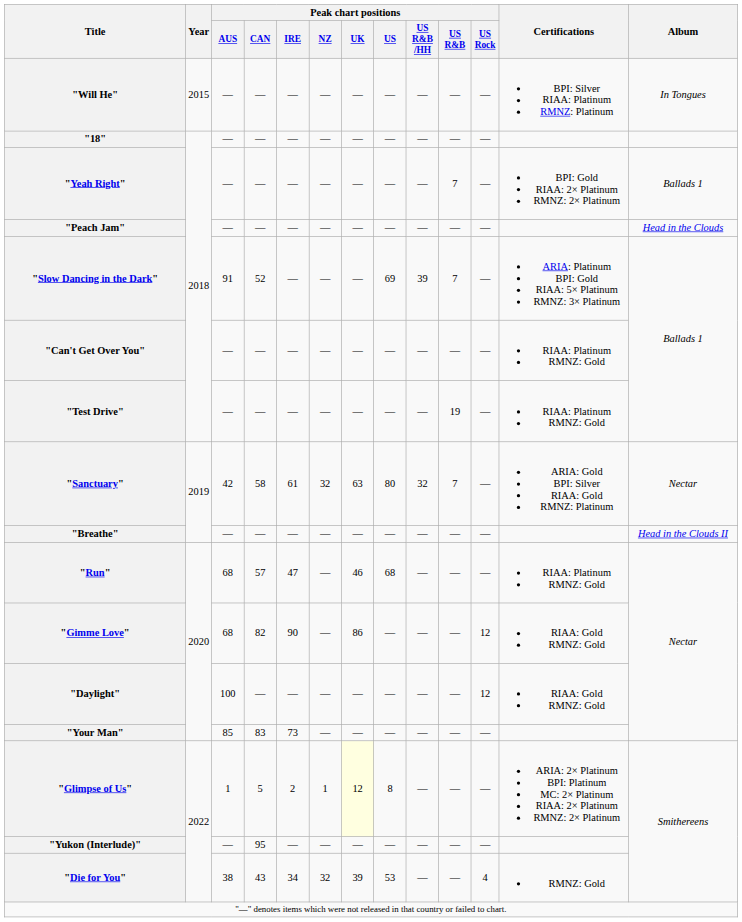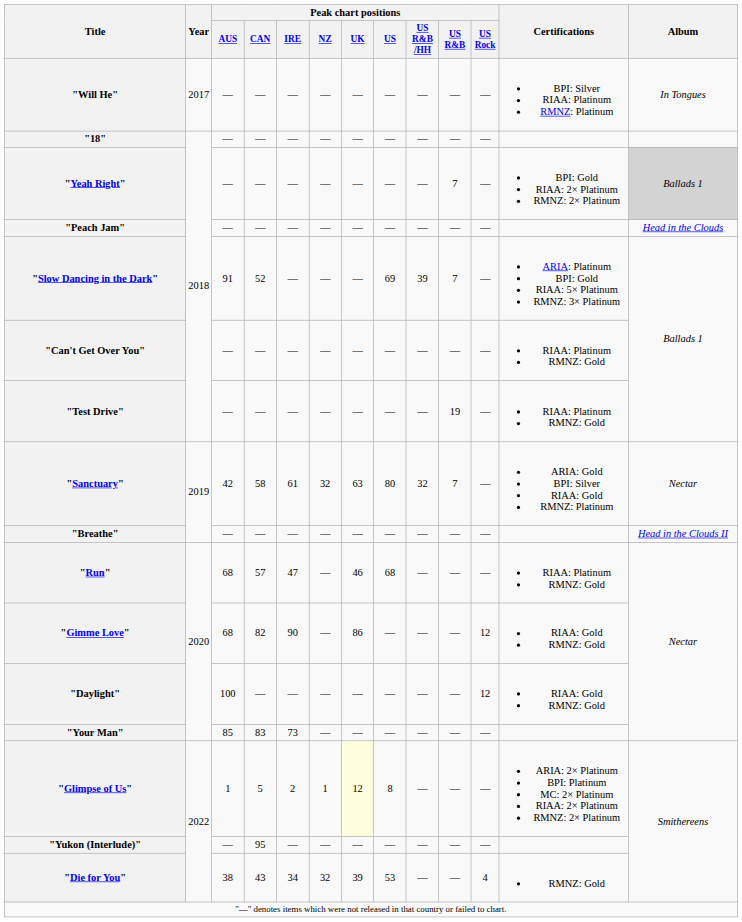"Will He" | Year: 2015 -> 2017
"Yeah Right" | Album: no background -> lightgrey background
